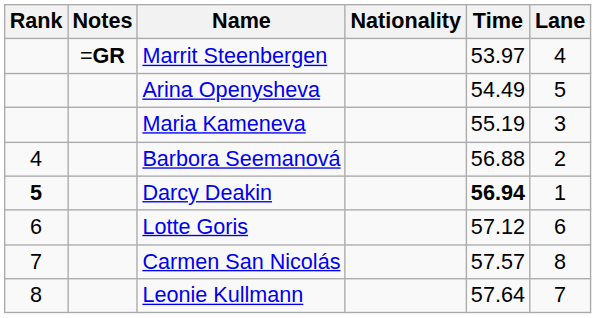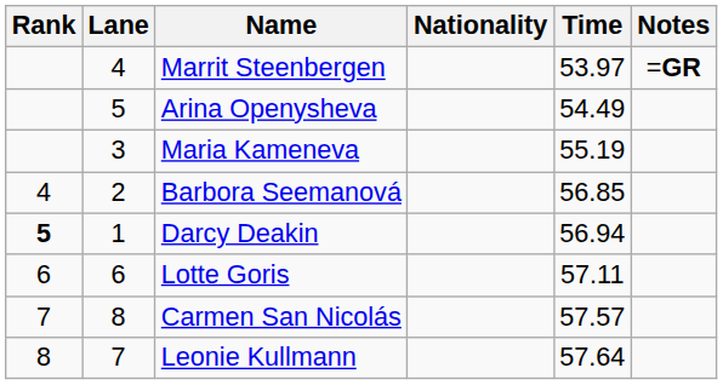columns swapped: Lane <-> Notes
Barbora Seemanová | Time: 56.88 -> 56.85
Darcy Deakin | Time: bold -> normal
Lotte Goris | Time: 57.12 -> 57.11
